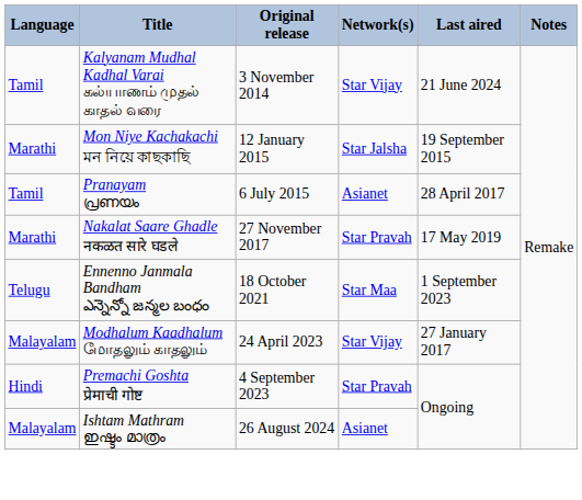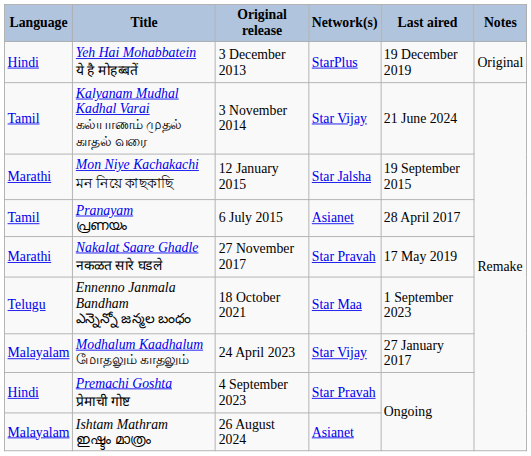+ row: Hindi | Yeh Hai Mohabbatein ये है मोहब्बतें | 3 December 2013 | StarPlus | 19 December 2019 | Original
